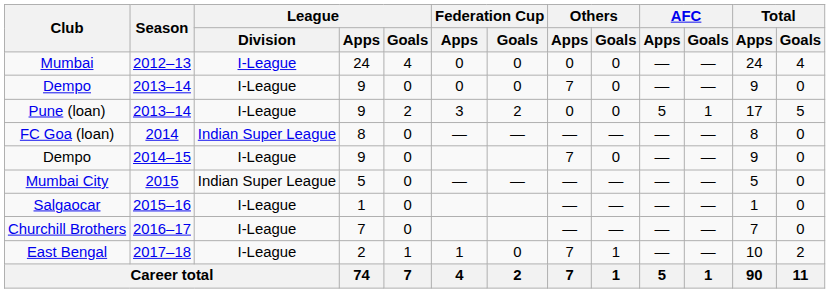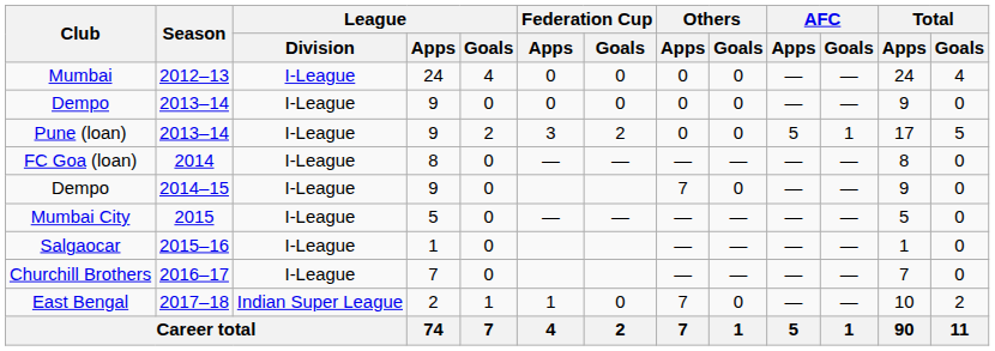Dempo / 2013–14 | Others / Apps: 7 -> 0
FC Goa (loan) | League / Division: Indian Super League -> I-League
Mumbai City | League / Division: Indian Super League -> I-League
East Bengal | League / Division: I-League -> Indian Super League
East Bengal | Others / Goals: 1 -> 0
